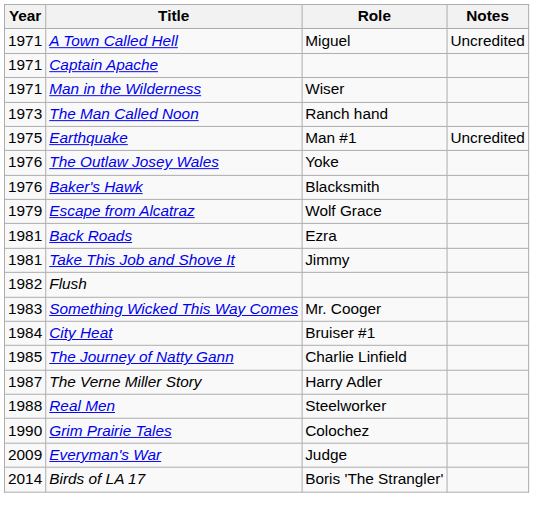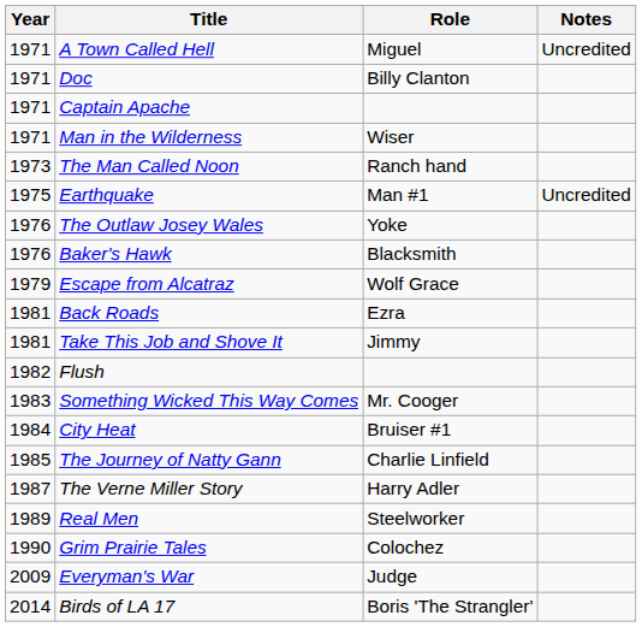+ row: 1971 | Doc | Billy Clanton
Real Men | Year: 1988 -> 1989
